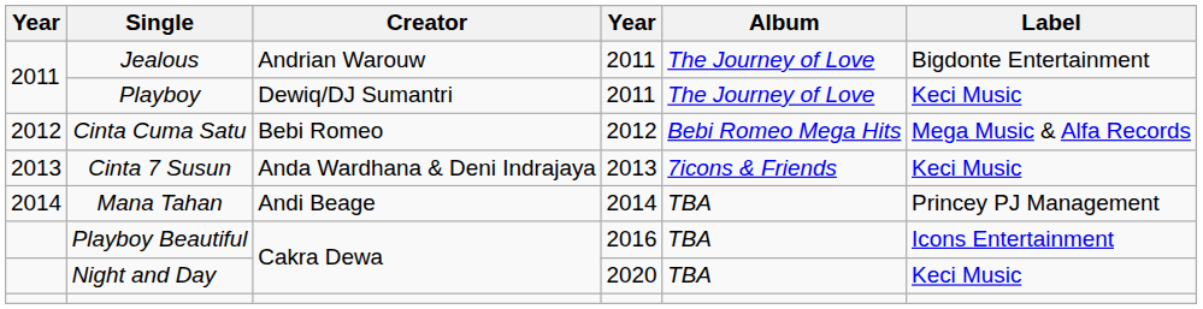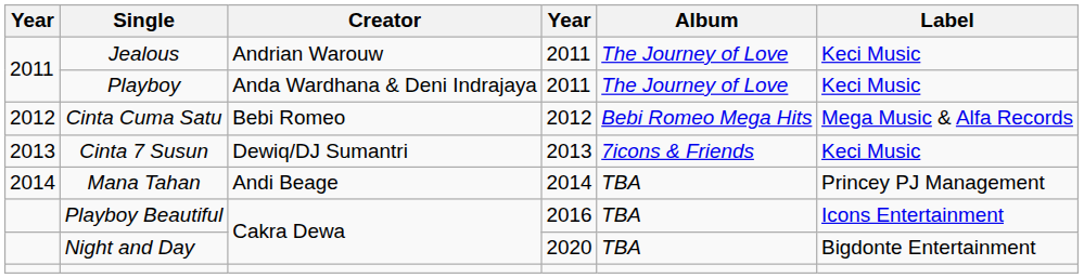Jealous | Label: Bigdonte Entertainment -> Keci Music
Playboy | Creator: Dewiq/DJ Sumantri -> Anda Wardhana & Deni Indrajaya
Cinta 7 Susun | Creator: Anda Wardhana & Deni Indrajaya -> Dewiq/DJ Sumantri
Night and Day | Label: Keci Music -> Bigdonte Entertainment
